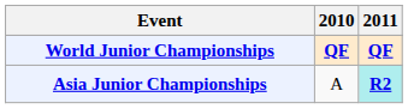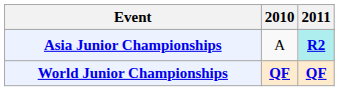rows swapped: Asia Junior Championships <-> World Junior Championships
